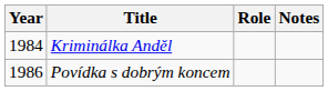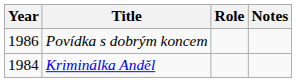rows swapped: Kriminálka Anděl <-> Povídka s dobrým koncem
